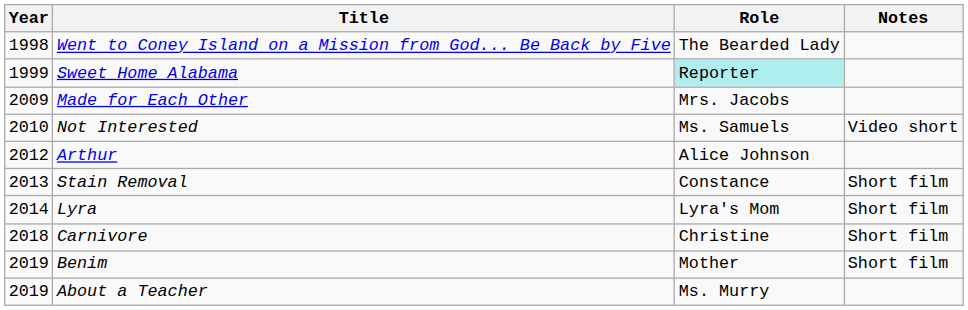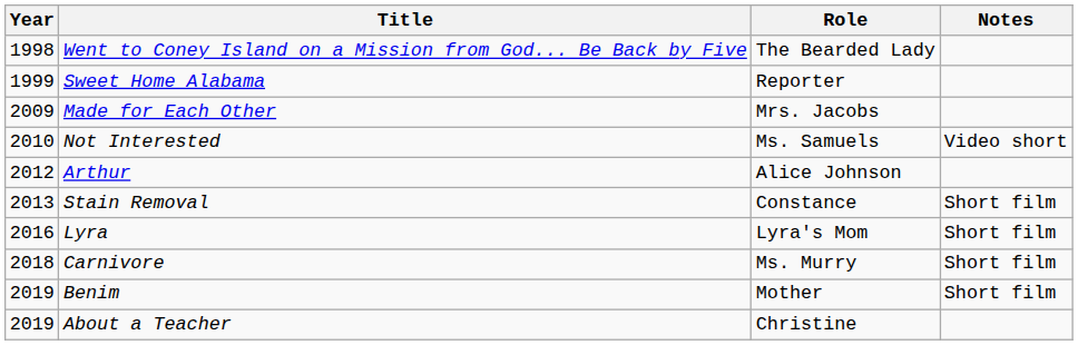Sweet Home Alabama | Role: paleturquoise background -> no background
Lyra | Year: 2014 -> 2016
Carnivore | Role: Christine -> Ms. Murry
About a Teacher | Role: Ms. Murry -> Christine
